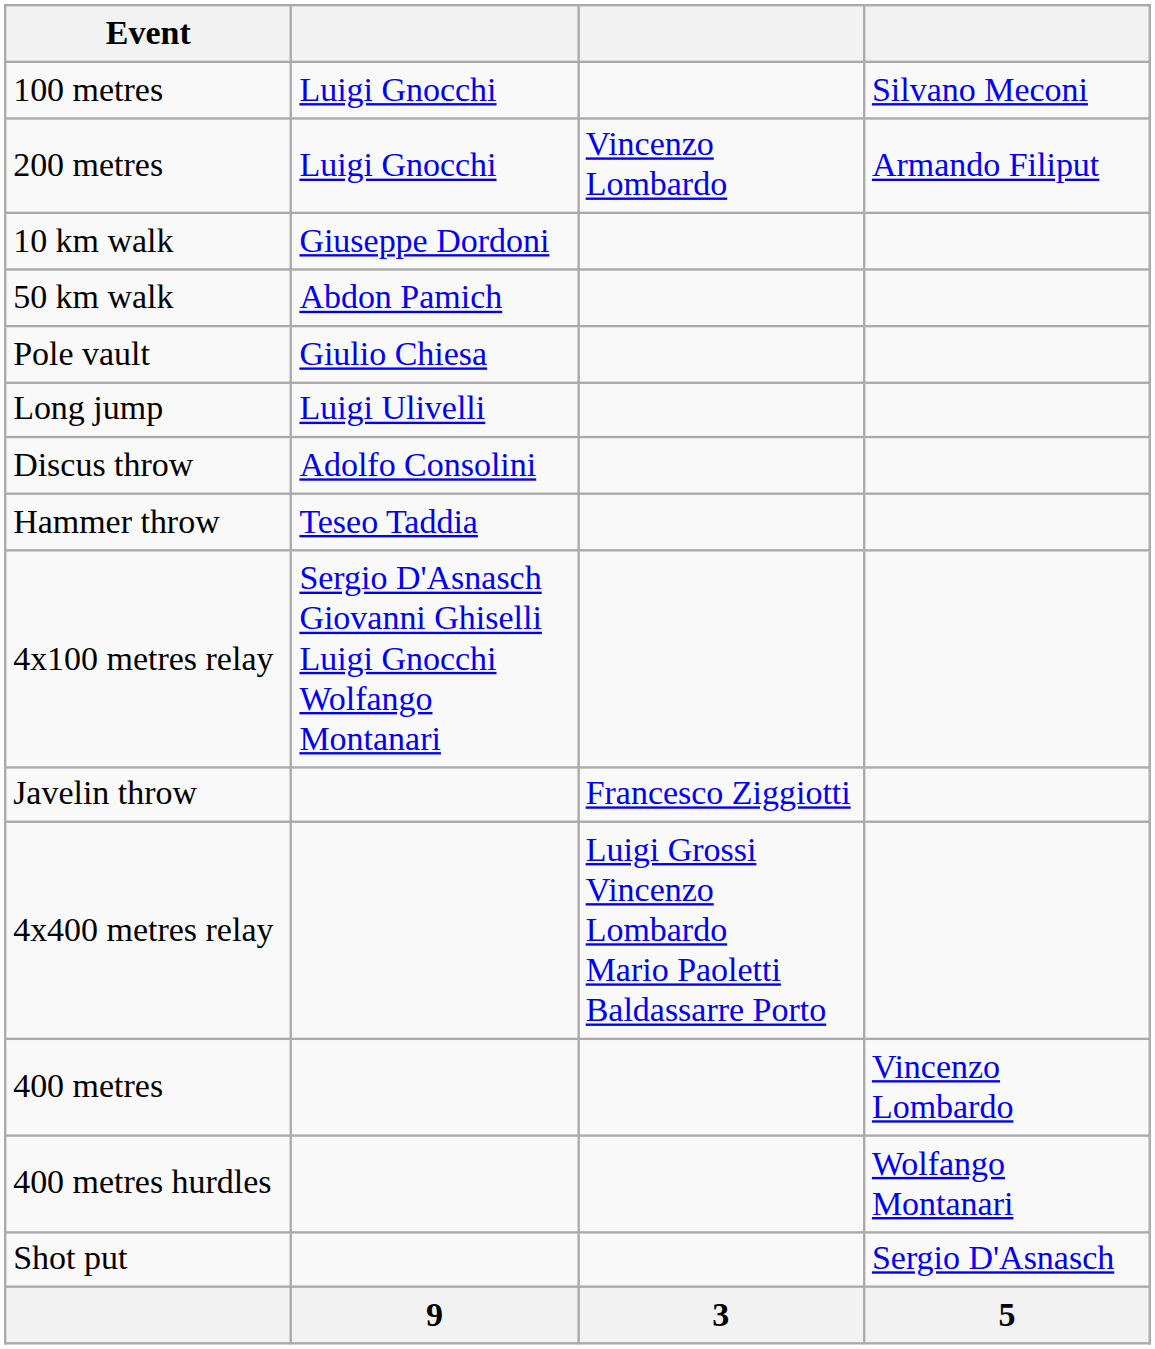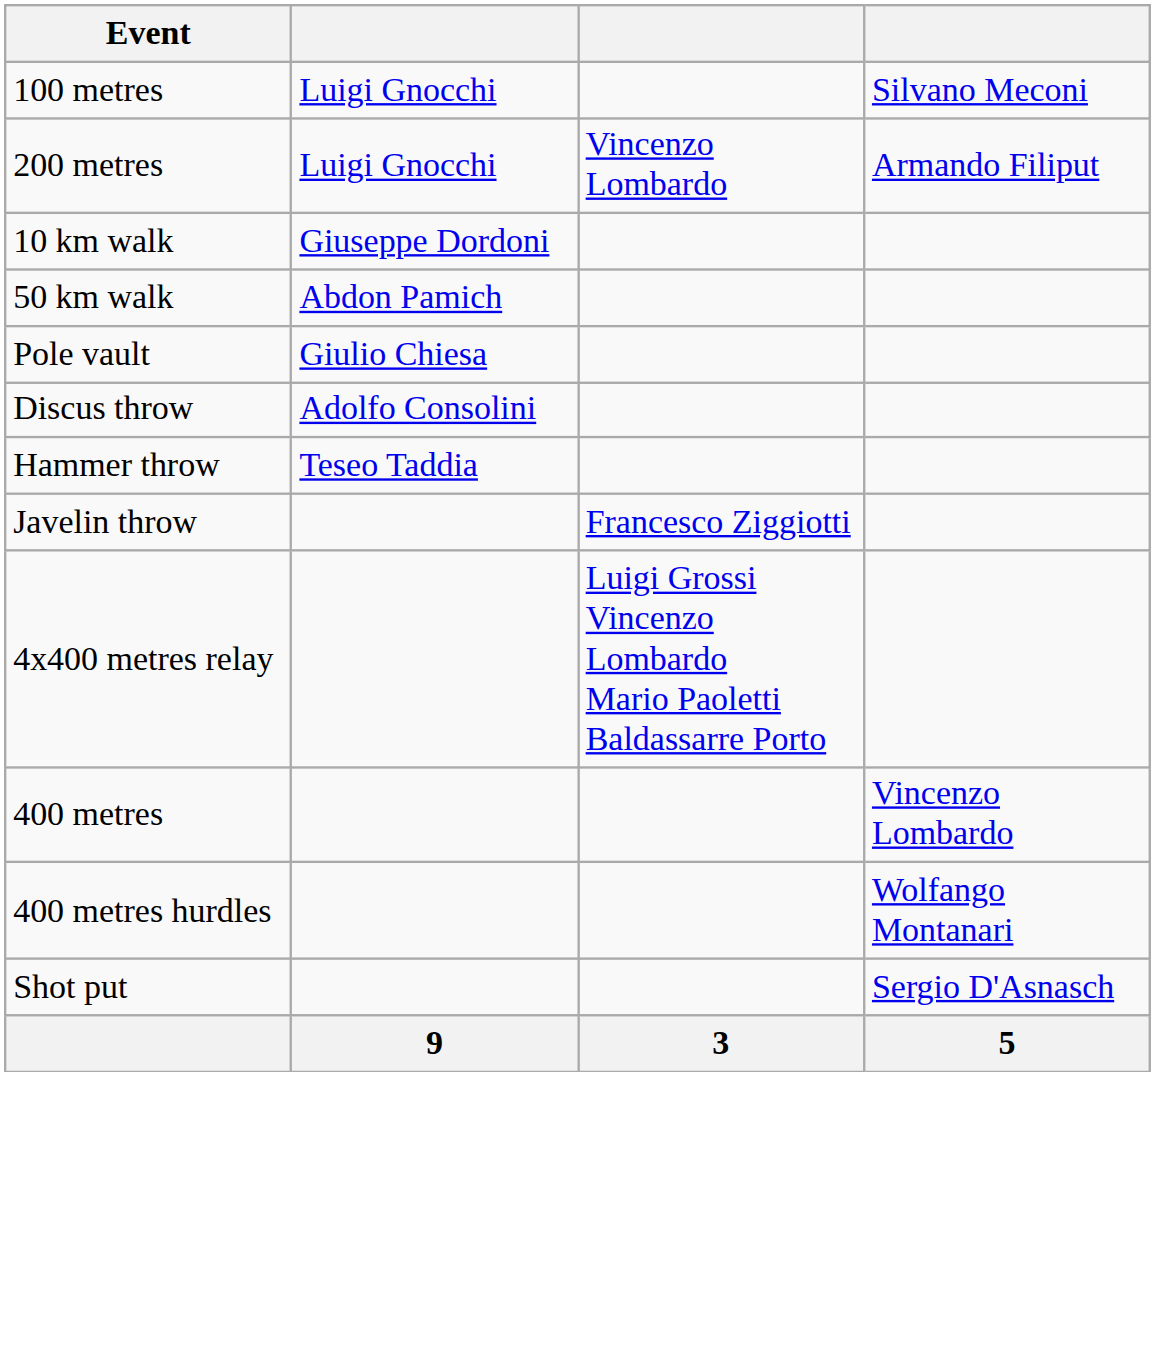- row: Long jump | Luigi Ulivelli
- row: 4x100 metres relay | Sergio D'Asnasch Giovanni Ghiselli Luigi Gnocchi Wolfango Montanari
